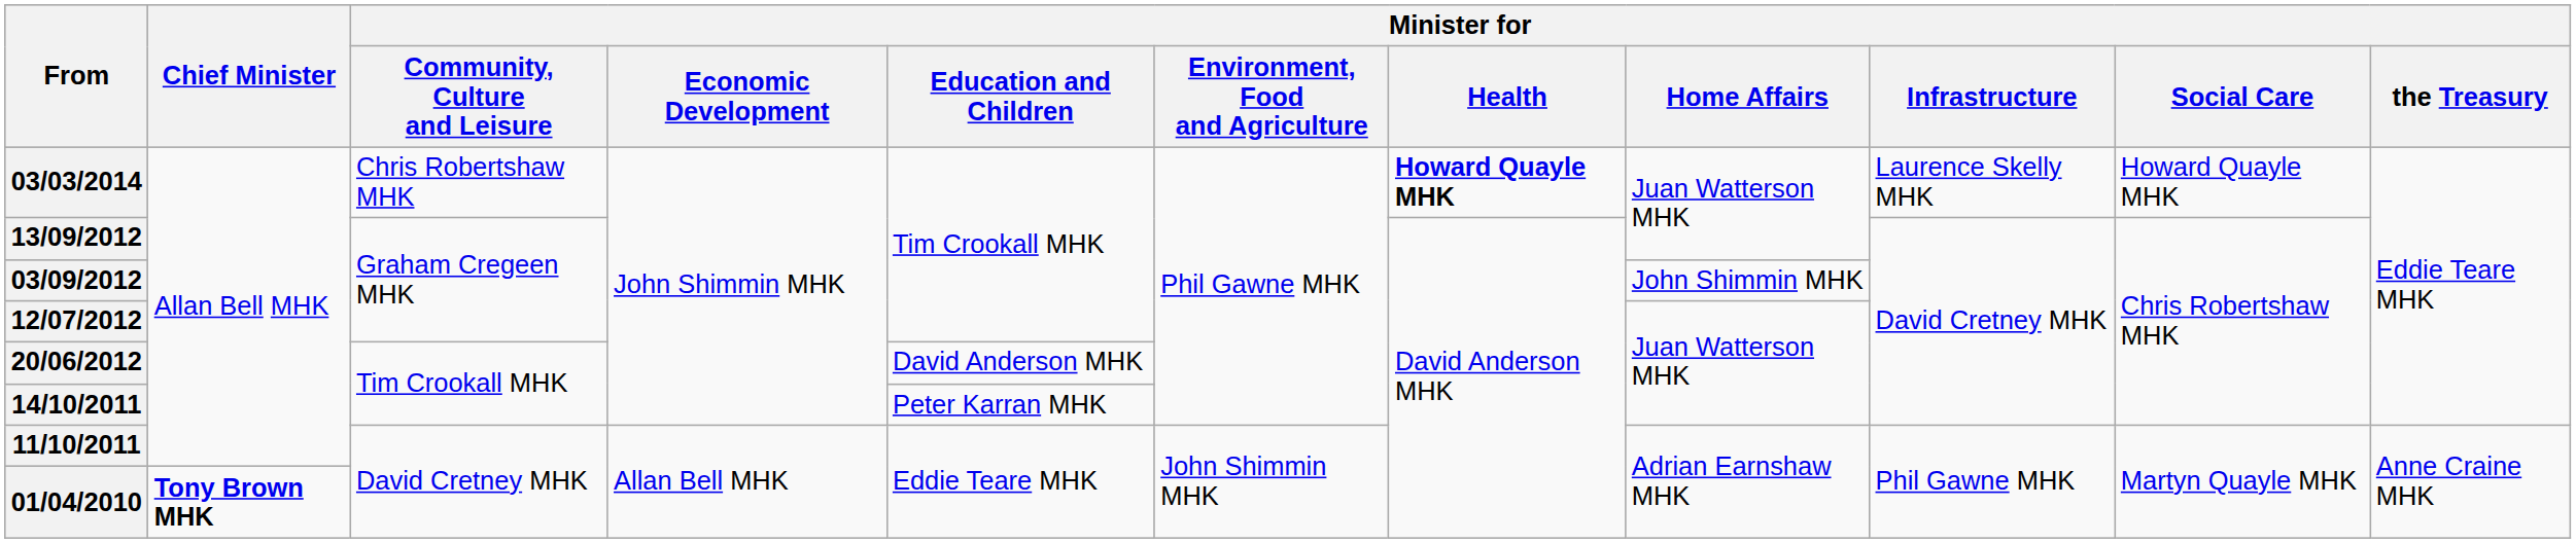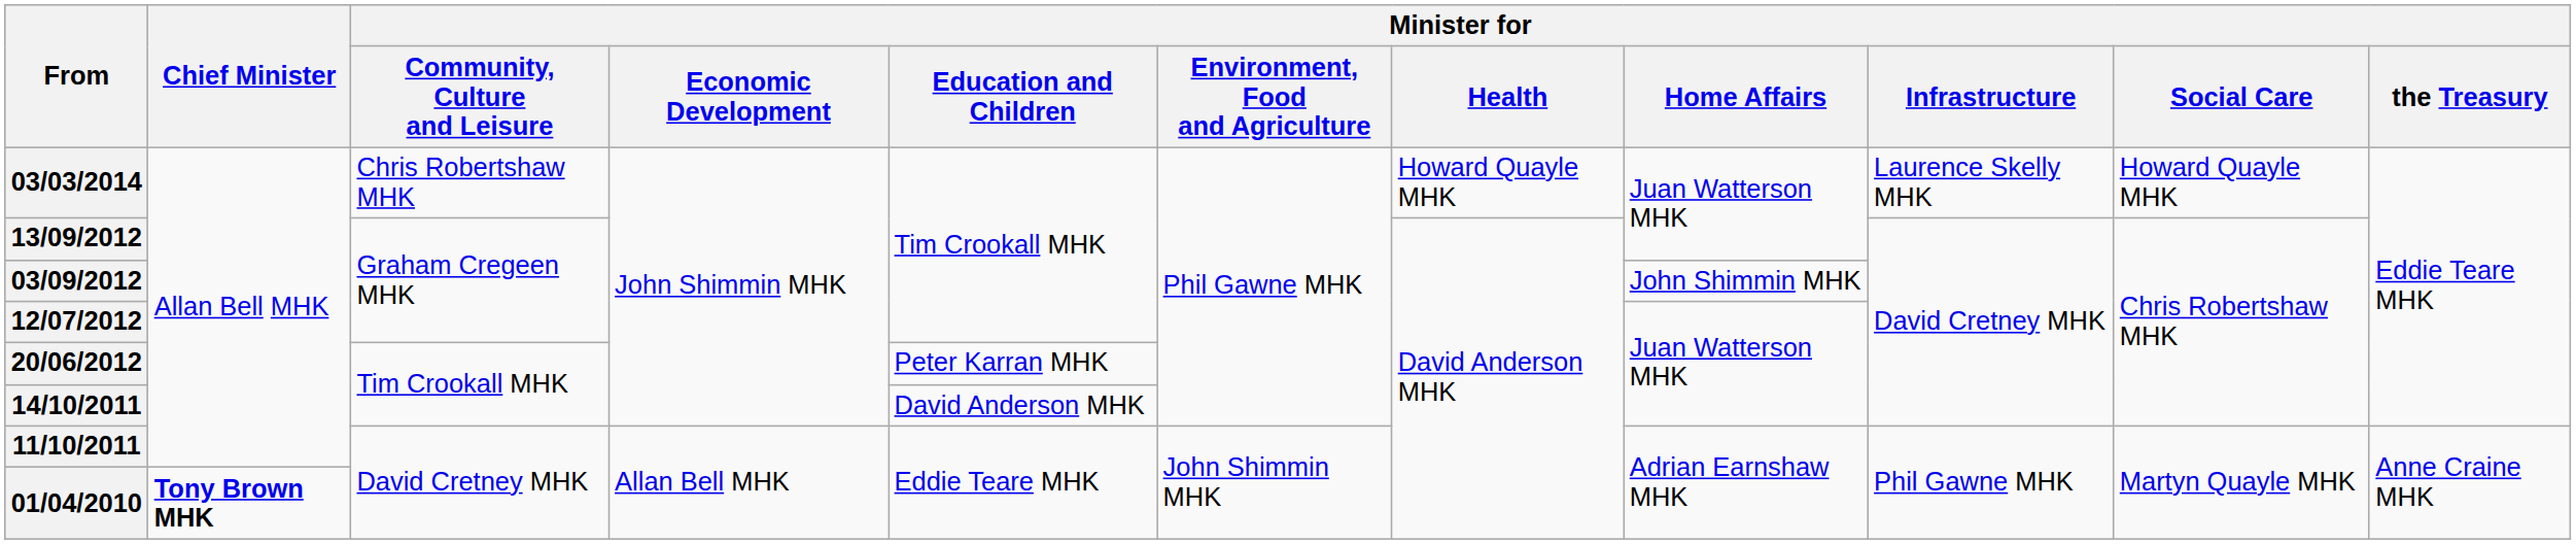03/03/2014 | Minister for / Health: bold -> normal
20/06/2012 | Minister for / Education and Children: David Anderson MHK -> Peter Karran MHK
14/10/2011 | Minister for / Education and Children: Peter Karran MHK -> David Anderson MHK
